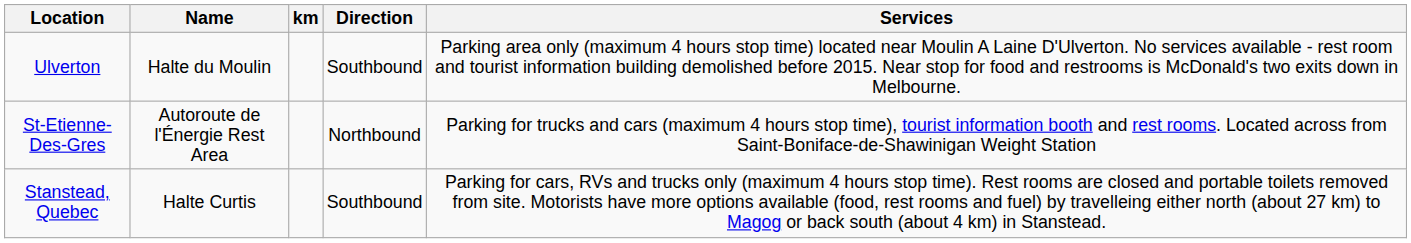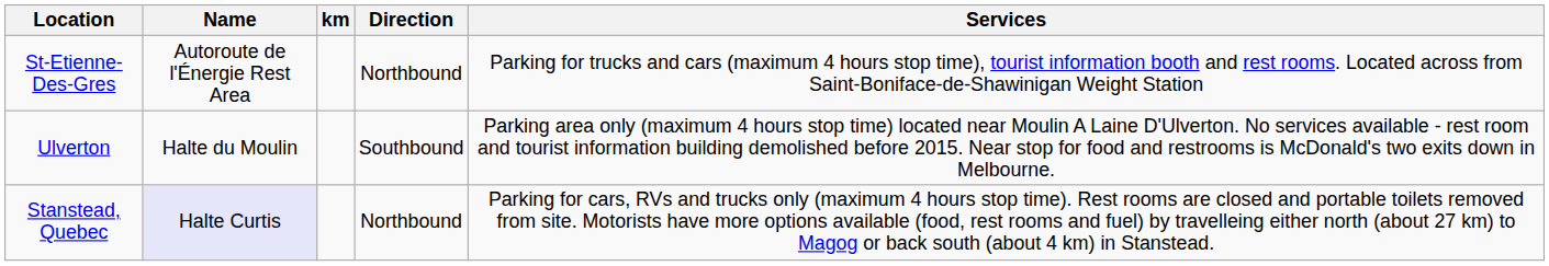rows swapped: St-Etienne-Des-Gres <-> Ulverton
Stanstead, Quebec | Name: no background -> lavender background
Stanstead, Quebec | Direction: Southbound -> Northbound
